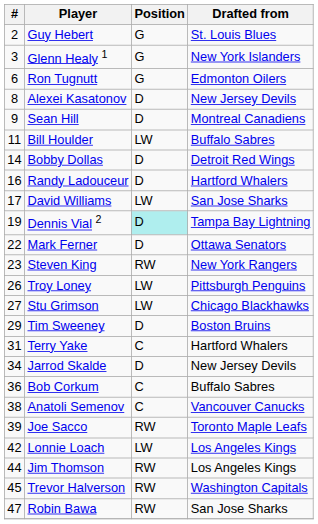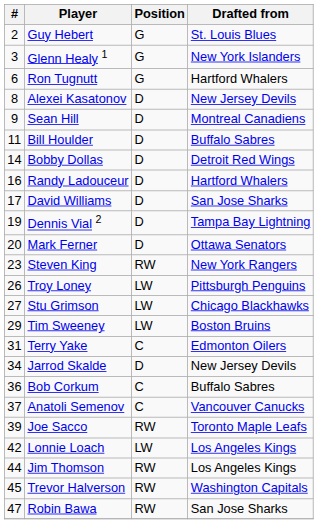Ron Tugnutt | Drafted from: Edmonton Oilers -> Hartford Whalers
Bill Houlder | Position: LW -> D
David Williams | Position: LW -> D
Dennis Vial 2 | Position: paleturquoise background -> no background
Mark Ferner | #: 22 -> 20
Tim Sweeney | Position: D -> LW
Terry Yake | Drafted from: Hartford Whalers -> Edmonton Oilers
Anatoli Semenov | #: 38 -> 37
